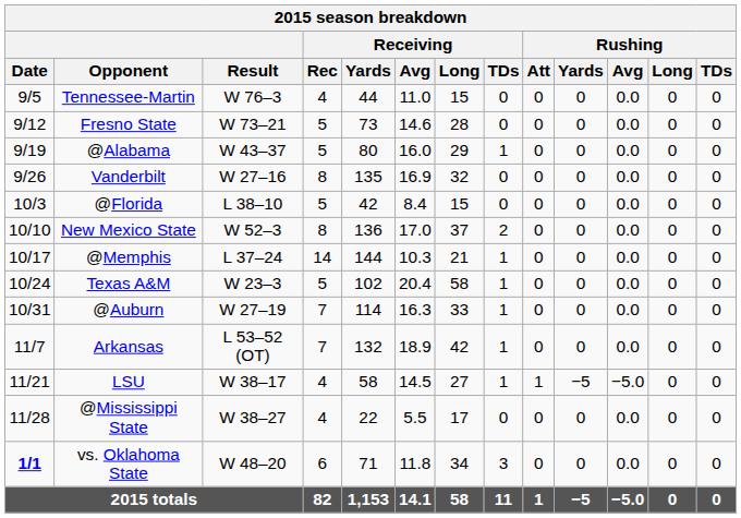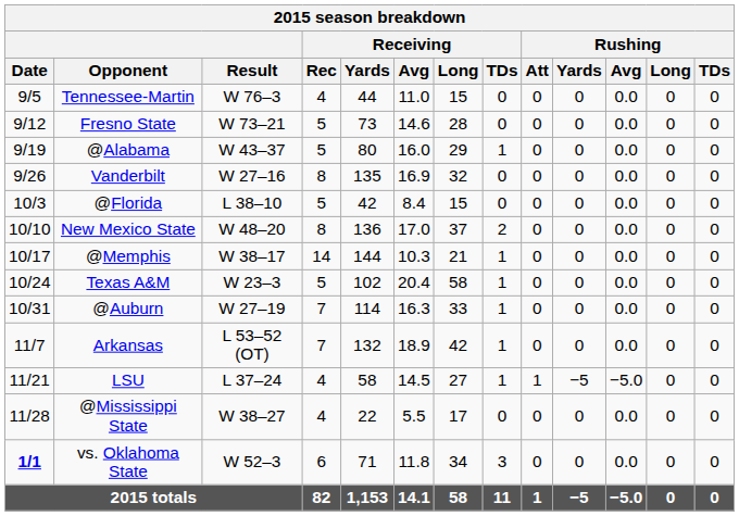New Mexico State | Result: W 52–3 -> W 48–20
@Memphis | Result: L 37–24 -> W 38–17
LSU | Result: W 38–17 -> L 37–24
vs. Oklahoma State | Result: W 48–20 -> W 52–3
